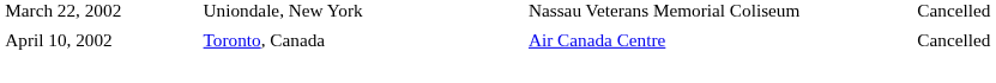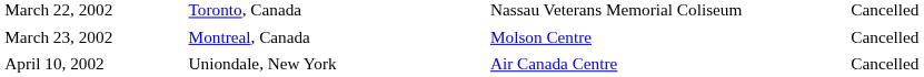March 22, 2002 | column 2: Uniondale, New York -> Toronto, Canada
+ row: March 23, 2002 | Montreal, Canada | Molson Centre | Cancelled
April 10, 2002 | column 2: Toronto, Canada -> Uniondale, New York
